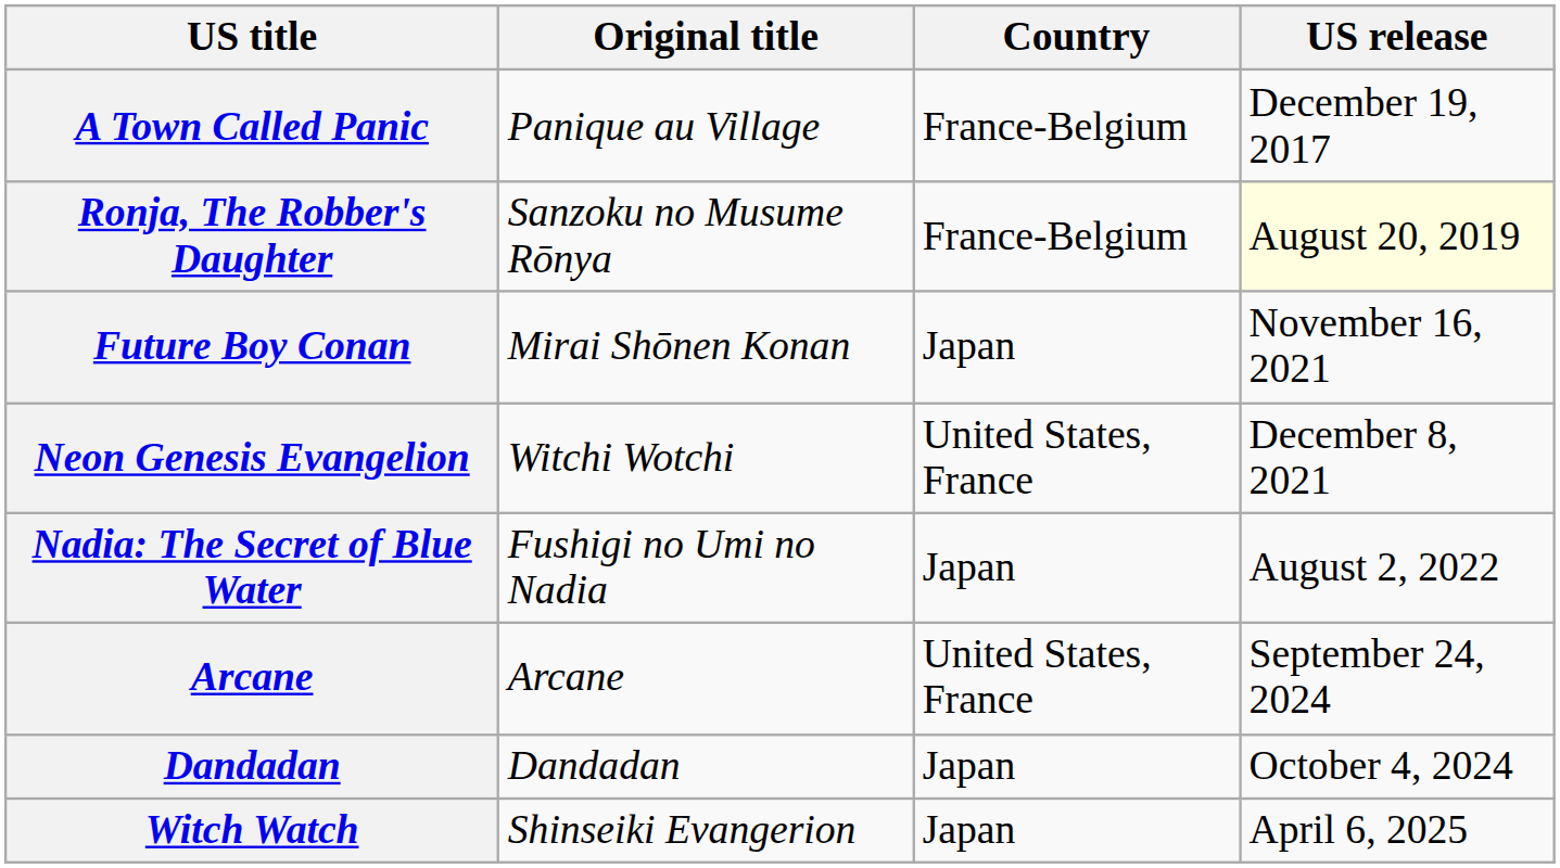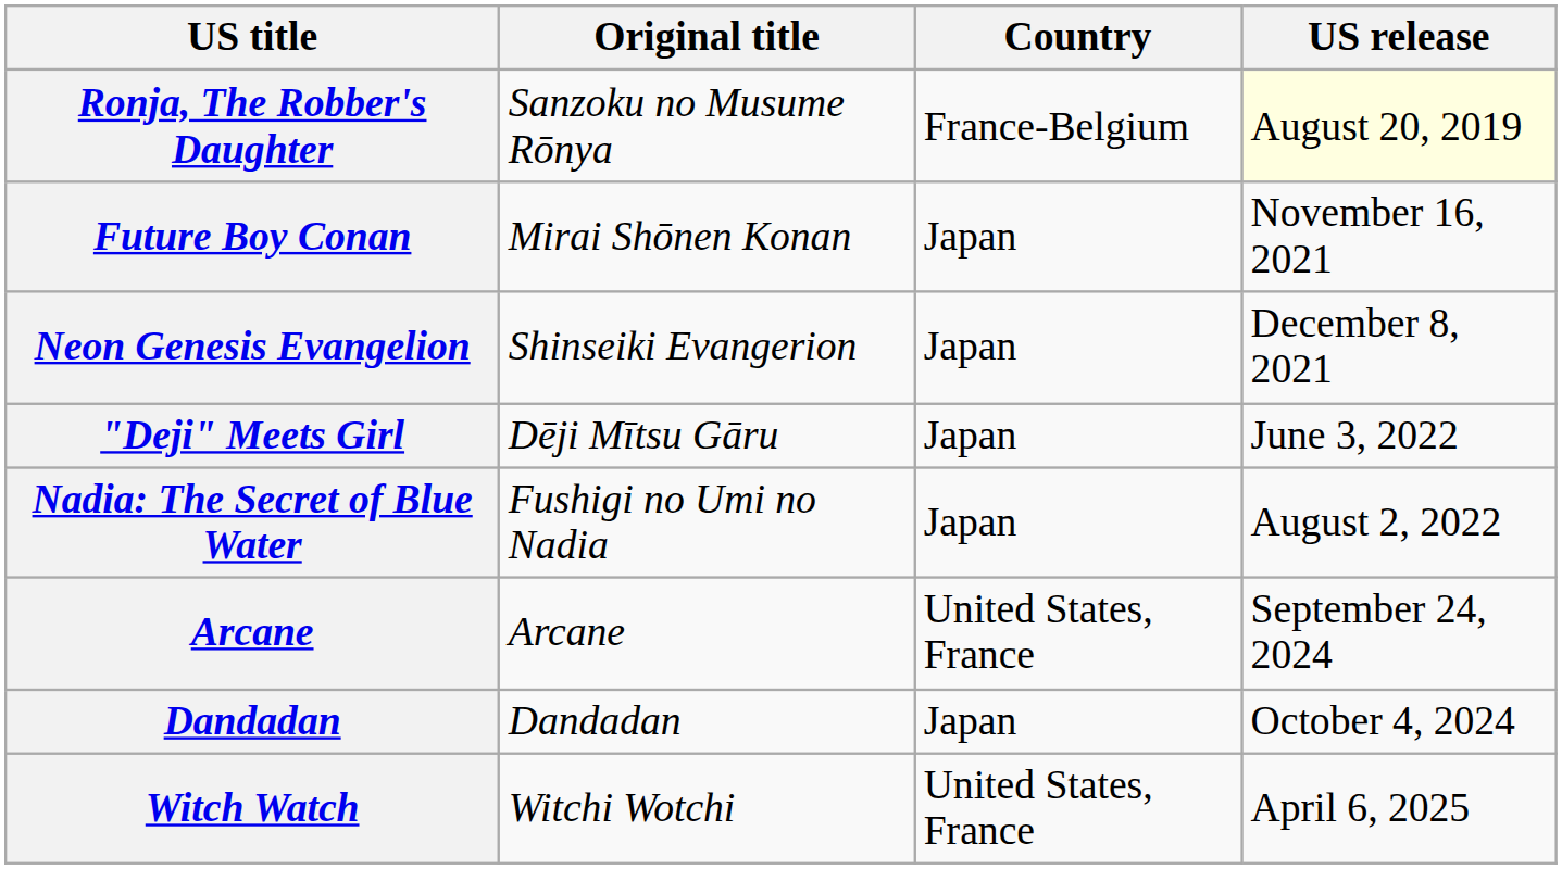- row: A Town Called Panic | Panique au Village | France-Belgium | December 19, 2017
Neon Genesis Evangelion | Original title: Witchi Wotchi -> Shinseiki Evangerion
Neon Genesis Evangelion | Country: United States, France -> Japan
+ row: "Deji" Meets Girl | Dēji Mītsu Gāru | Japan | June 3, 2022
Witch Watch | Original title: Shinseiki Evangerion -> Witchi Wotchi
Witch Watch | Country: Japan -> United States, France
